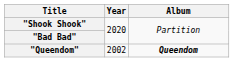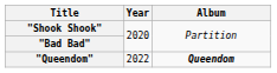"Queendom" | Year: 2002 -> 2022
